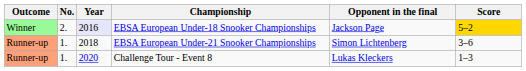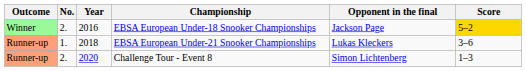EBSA European Under-18 Snooker Championships | Year: lavender background -> no background
EBSA European Under-21 Snooker Championships | Opponent in the final: Simon Lichtenberg -> Lukas Kleckers
Challenge Tour - Event 8 | No.: 1. -> 2.
Challenge Tour - Event 8 | Opponent in the final: Lukas Kleckers -> Simon Lichtenberg
